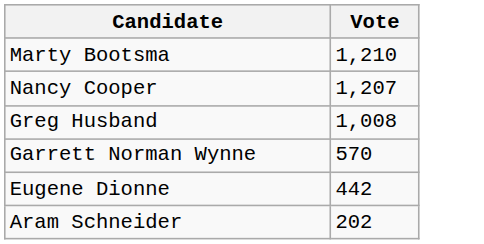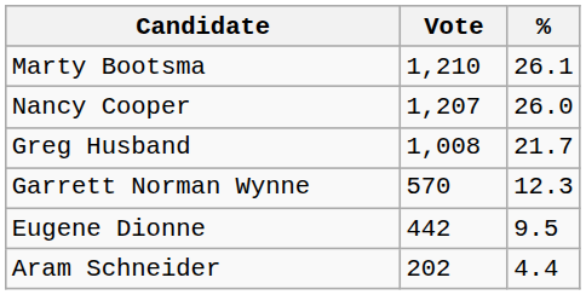+ column: % | 26.1 | 26.0 | 21.7 | 12.3 | 9.5 | 4.4
